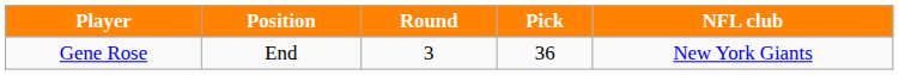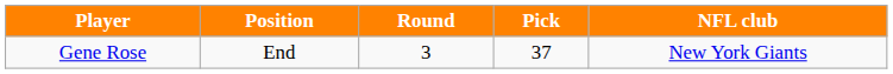Gene Rose | Pick: 36 -> 37
